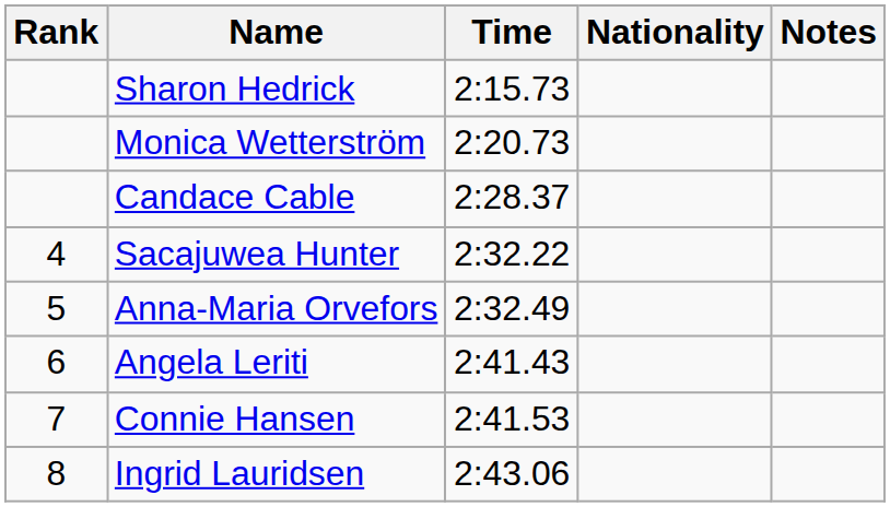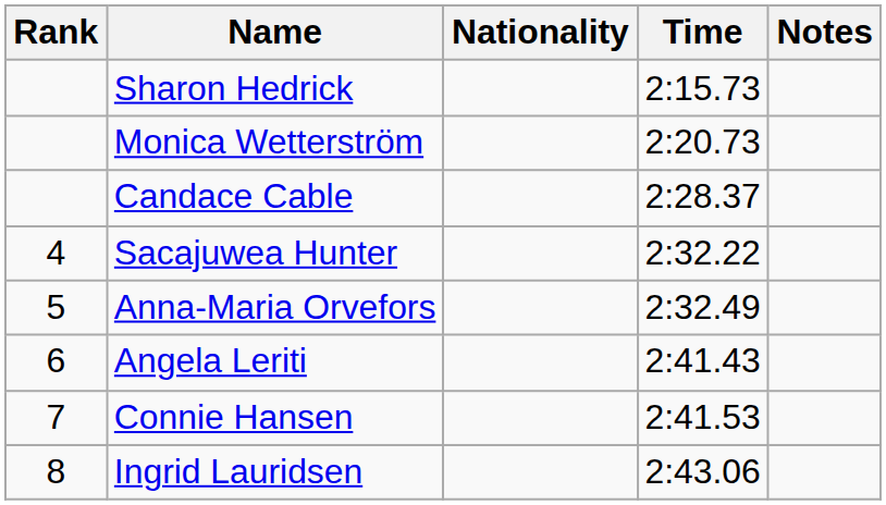columns swapped: Nationality <-> Time
